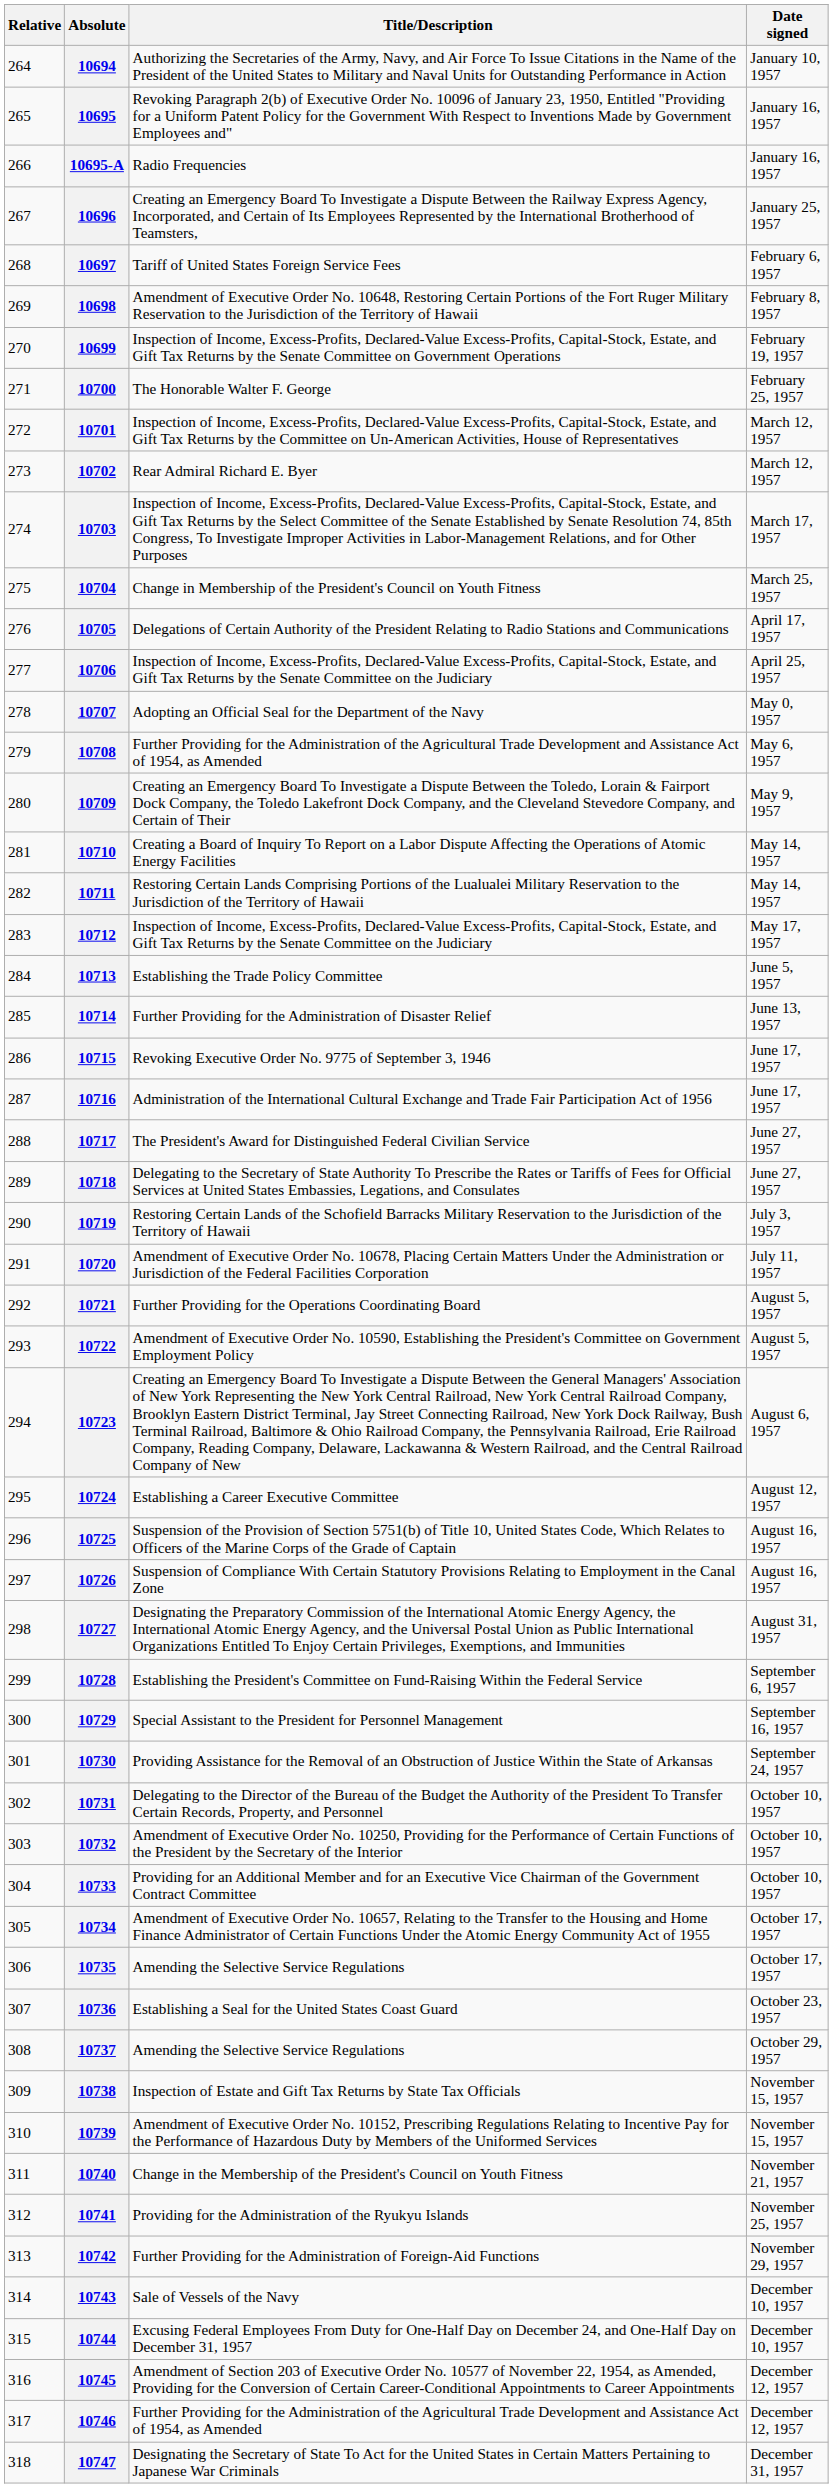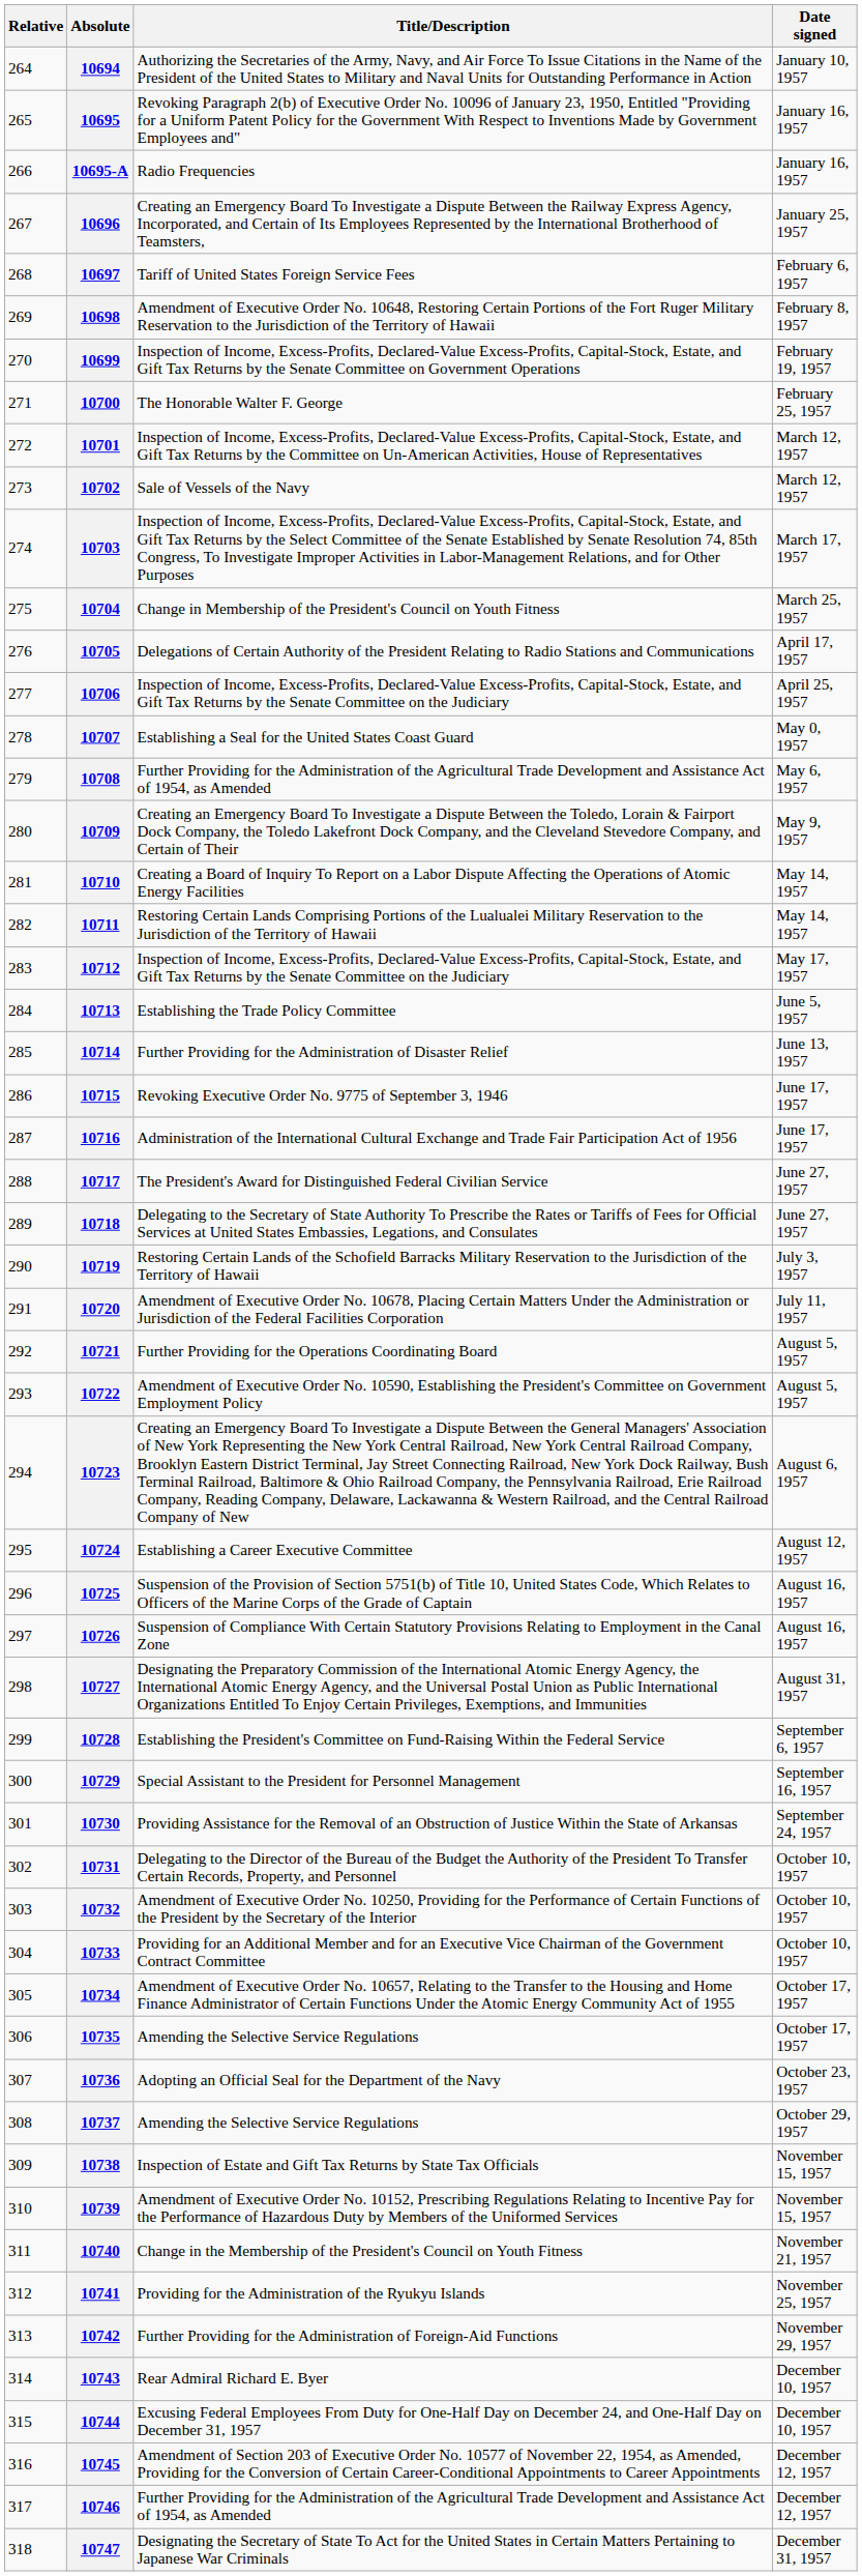10702 | Title/Description: Rear Admiral Richard E. Byer -> Sale of Vessels of the Navy
10707 | Title/Description: Adopting an Official Seal for the Department of the Navy -> Establishing a Seal for the United States Coast Guard
10736 | Title/Description: Establishing a Seal for the United States Coast Guard -> Adopting an Official Seal for the Department of the Navy
10743 | Title/Description: Sale of Vessels of the Navy -> Rear Admiral Richard E. Byer
